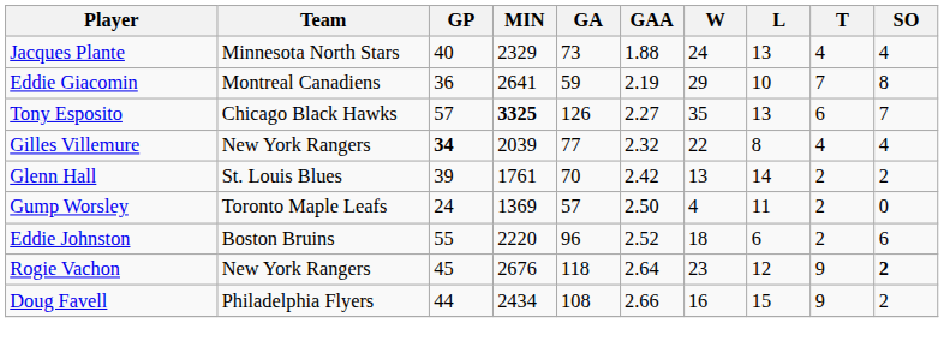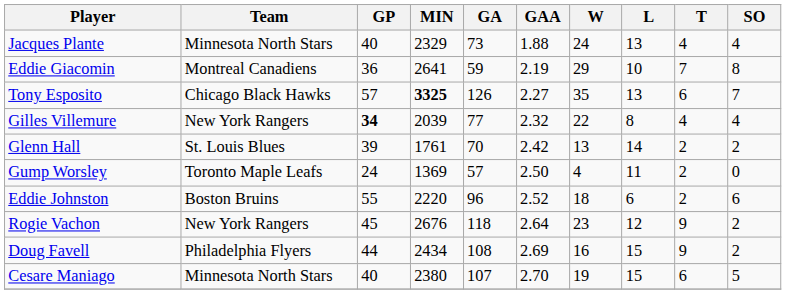Rogie Vachon | SO: bold -> normal
Doug Favell | GAA: 2.66 -> 2.69
+ row: Cesare Maniago | Minnesota North Stars | 40 | 2380 | 107 | 2.70 | 19 | 15 | 6 | 5
